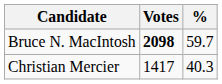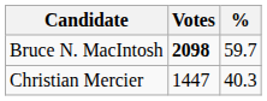Christian Mercier | Votes: 1417 -> 1447
